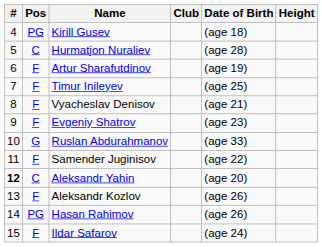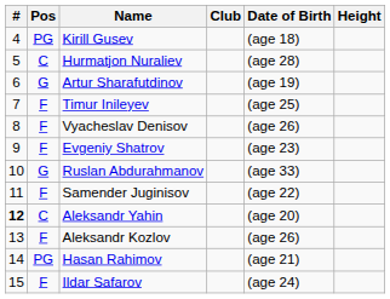Artur Sharafutdinov | Pos: F -> G
Vyacheslav Denisov | Date of Birth: (age 21) -> (age 26)
Hasan Rahimov | Date of Birth: (age 26) -> (age 21)
